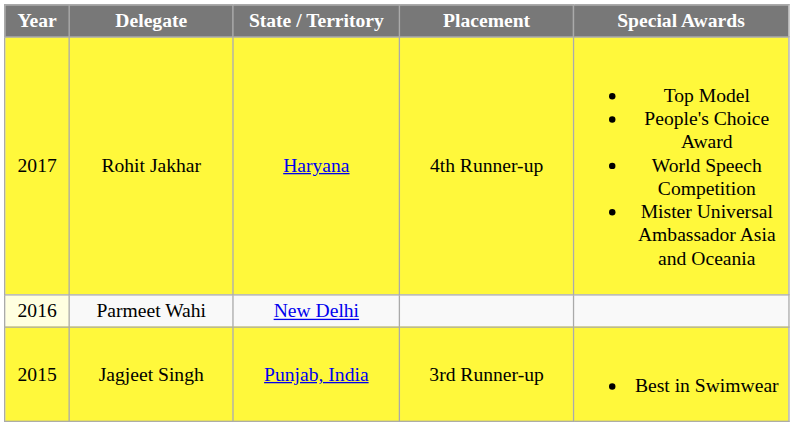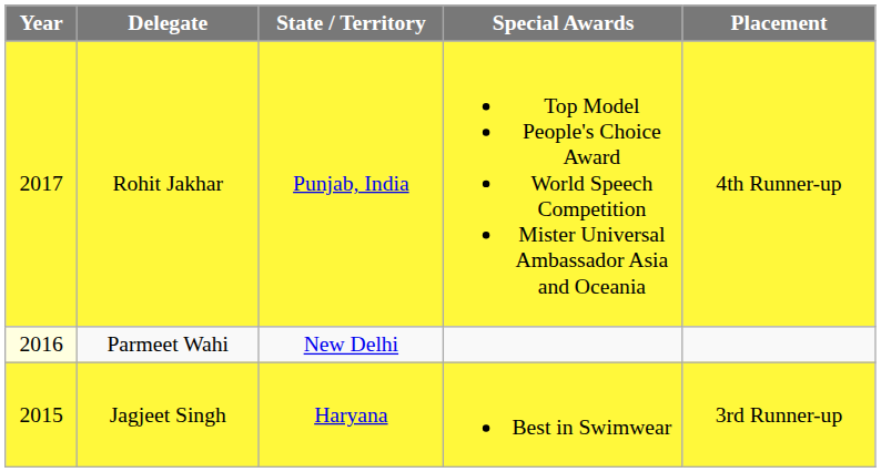columns swapped: Placement <-> Special Awards
Rohit Jakhar | State / Territory: Haryana -> Punjab, India
Jagjeet Singh | State / Territory: Punjab, India -> Haryana
